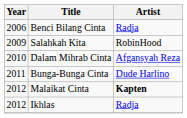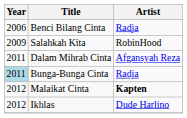Dalam Mihrab Cinta | Year: 2010 -> 2011
Bunga-Bunga Cinta | Year: no background -> lightblue background
Bunga-Bunga Cinta | Artist: Dude Harlino -> Radja
Ikhlas | Artist: Radja -> Dude Harlino
